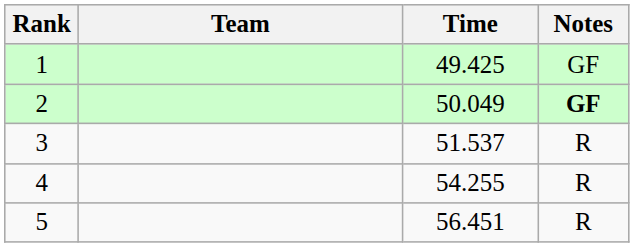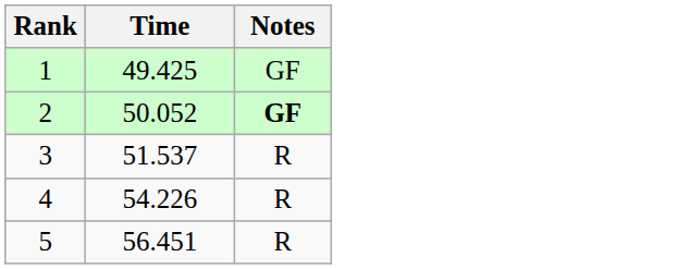- column: Team
2 | Time: 50.049 -> 50.052
4 | Time: 54.255 -> 54.226
